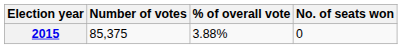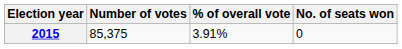2015 | % of overall vote: 3.88% -> 3.91%
